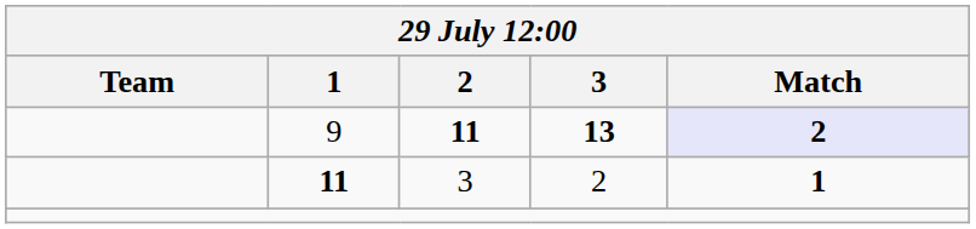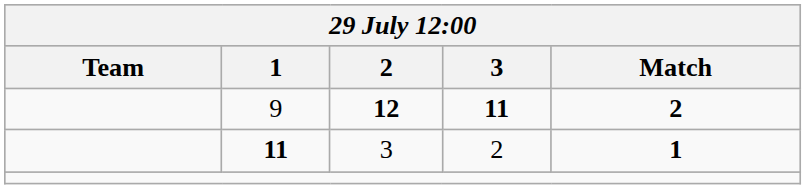9 | 2: 11 -> 12
9 | 3: 13 -> 11
9 | Match: lavender background -> no background
